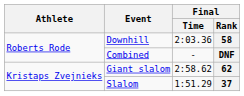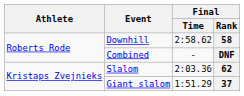58 | Final / Time: 2:03.36 -> 2:58.62
62 | Event: Giant slalom -> Slalom
62 | Final / Time: 2:58.62 -> 2:03.36
37 | Event: Slalom -> Giant slalom
